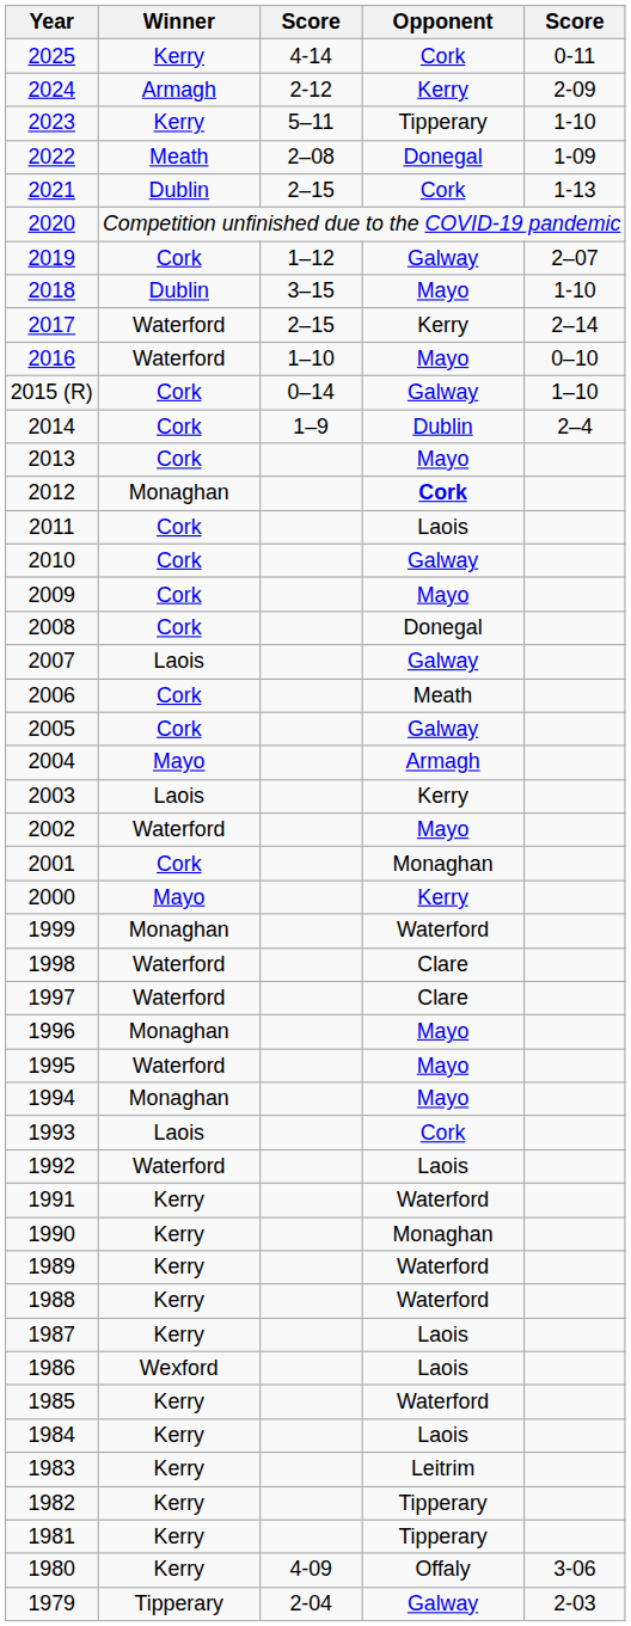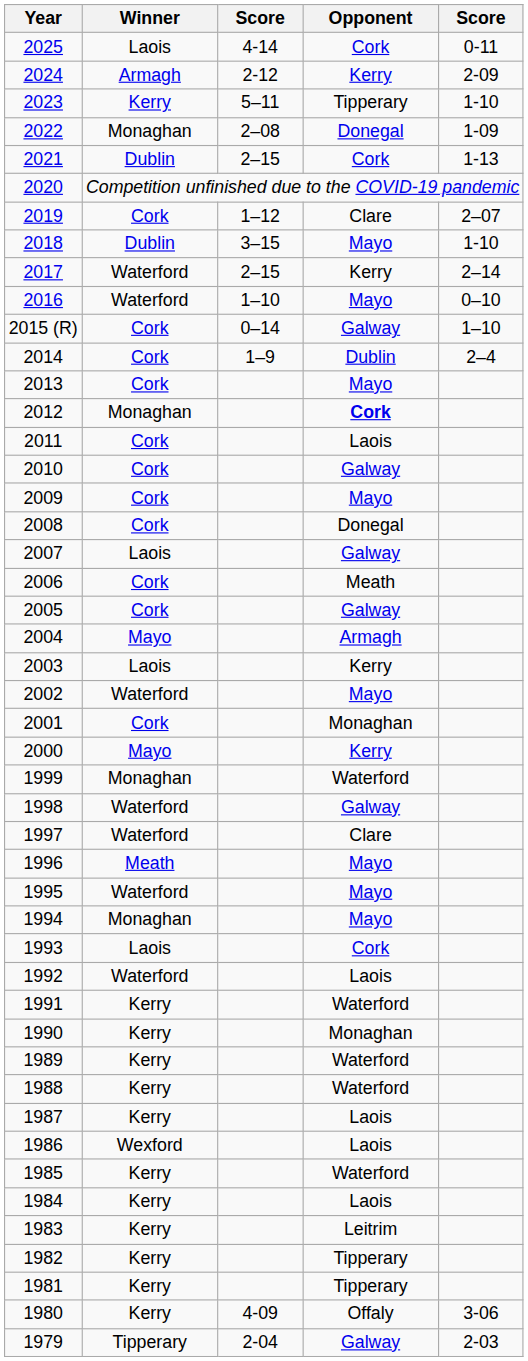2025 | Winner: Kerry -> Laois
2022 | Winner: Meath -> Monaghan
2019 | Opponent: Galway -> Clare
1998 | Opponent: Clare -> Galway
1996 | Winner: Monaghan -> Meath
